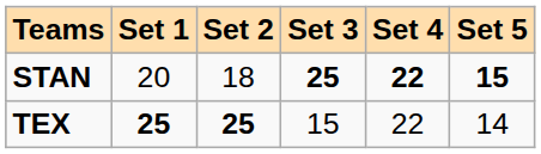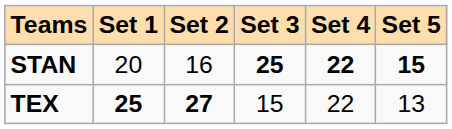STAN | Set 2: 18 -> 16
TEX | Set 2: 25 -> 27
TEX | Set 5: 14 -> 13
